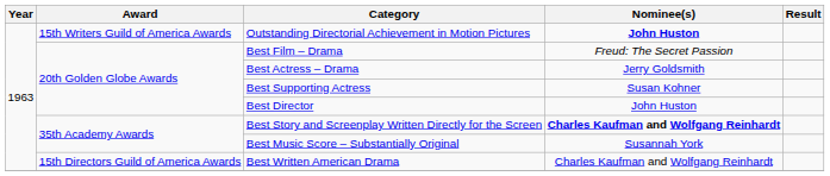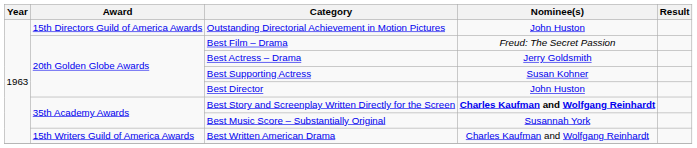Outstanding Directorial Achievement in Motion Pictures | Award: 15th Writers Guild of America Awards -> 15th Directors Guild of America Awards
Outstanding Directorial Achievement in Motion Pictures | Nominee(s): bold -> normal
Best Written American Drama | Award: 15th Directors Guild of America Awards -> 15th Writers Guild of America Awards
